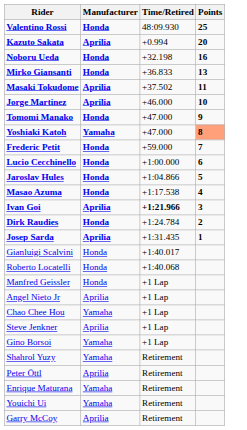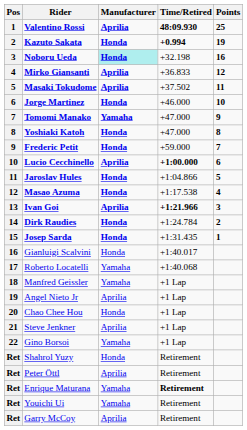+ column: Pos | 1 | 2 | 3 | 4 | 5 | 6 | 7 | 8 | 9 | 10 | 11 | 12 | 13 | 14 | 15 | 16 | 17 | 18 | 19 | 20 | 21 | 22 | Ret | Ret | Ret | Ret | Ret
Valentino Rossi | Manufacturer: Honda -> Aprilia
Valentino Rossi | Time/Retired: normal -> bold
Kazuto Sakata | Manufacturer: Aprilia -> Honda
Kazuto Sakata | Time/Retired: normal -> bold
Kazuto Sakata | Points: 20 -> 19
Noboru Ueda | Manufacturer: no background -> paleturquoise background
Mirko Giansanti | Manufacturer: Honda -> Aprilia
Mirko Giansanti | Points: 13 -> 12
Jorge Martinez | Manufacturer: Aprilia -> Honda
Tomomi Manako | Manufacturer: Honda -> Yamaha
Yoshiaki Katoh | Manufacturer: Yamaha -> Honda
Yoshiaki Katoh | Points: lightsalmon background -> no background
Lucio Cecchinello | Manufacturer: Honda -> Aprilia
Lucio Cecchinello | Time/Retired: normal -> bold
Josep Sarda | Manufacturer: Aprilia -> Honda
Roberto Locatelli | Manufacturer: Honda -> Yamaha
Manfred Geissler | Manufacturer: Honda -> Yamaha
Chao Chee Hou | Manufacturer: Yamaha -> Honda
Shahrol Yuzy | Manufacturer: Yamaha -> Honda
Enrique Maturana | Time/Retired: normal -> bold
